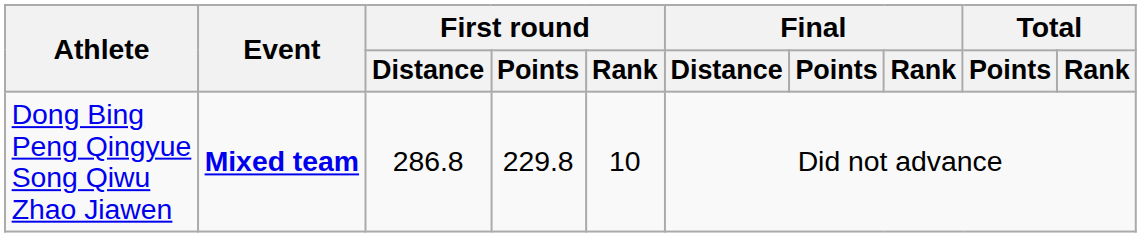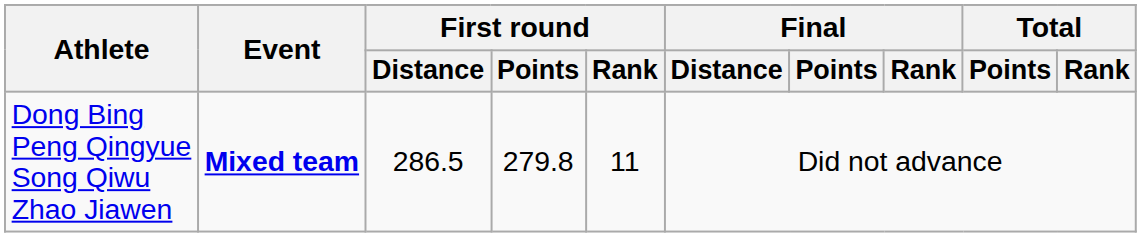Dong Bing Peng Qingyue Song Qiwu Zhao Jiawen | First round / Distance: 286.8 -> 286.5
Dong Bing Peng Qingyue Song Qiwu Zhao Jiawen | First round / Points: 229.8 -> 279.8
Dong Bing Peng Qingyue Song Qiwu Zhao Jiawen | First round / Rank: 10 -> 11
